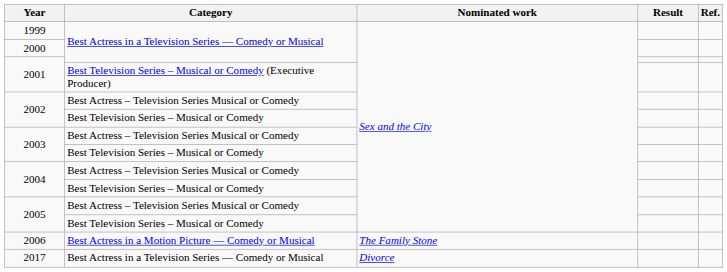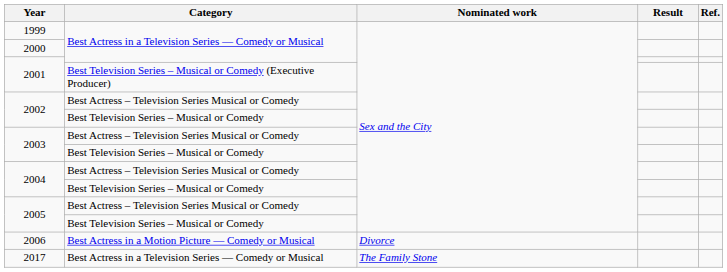2006 | Nominated work: The Family Stone -> Divorce
2017 | Nominated work: Divorce -> The Family Stone
